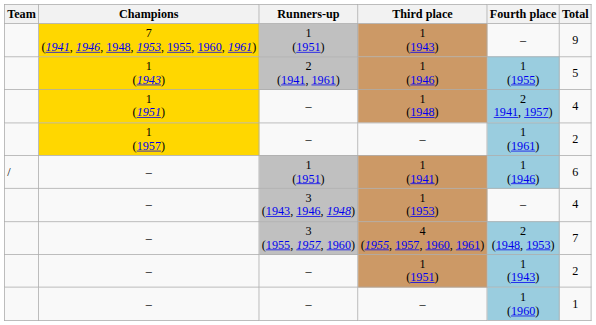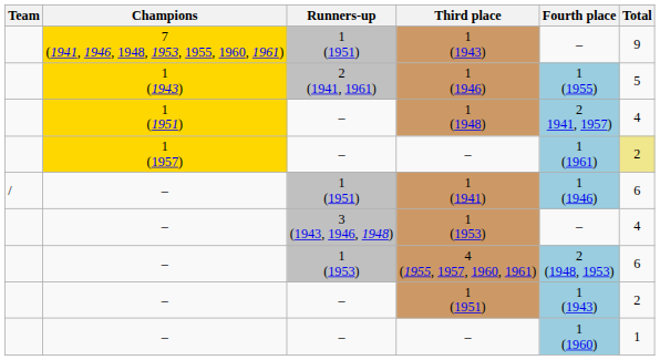1 (1957) / – | Total: no background -> khaki background
4 (1955, 1957, 1960, 1961) | Runners-up: 3 (1955, 1957, 1960) -> 1 (1953)
4 (1955, 1957, 1960, 1961) | Total: 7 -> 6
